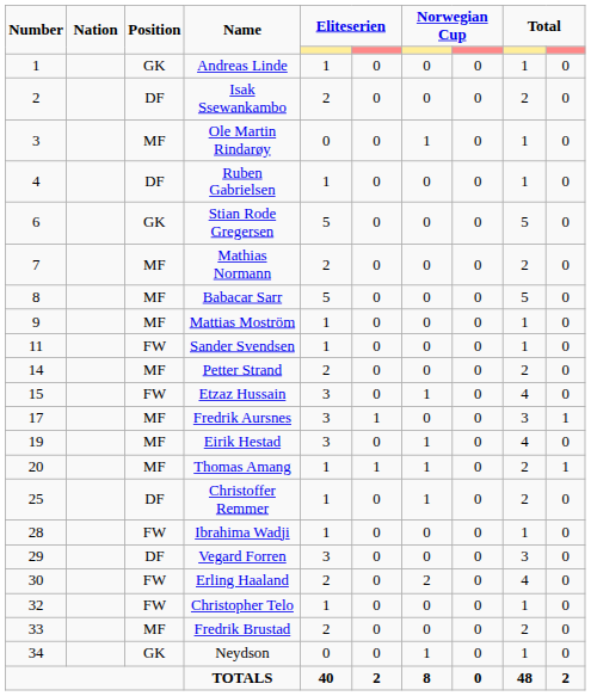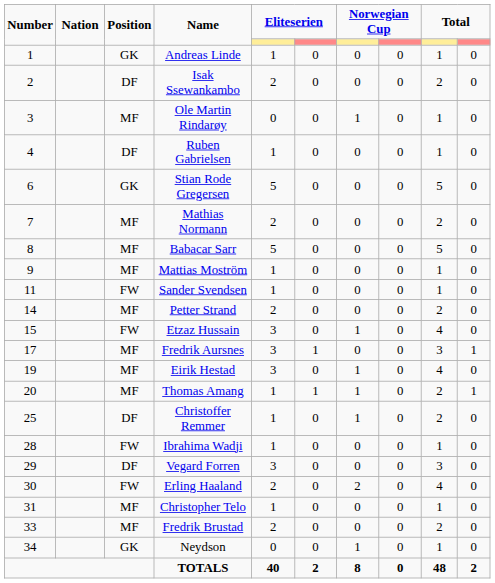Christopher Telo | Number: 32 -> 31
Christopher Telo | Position: FW -> MF
